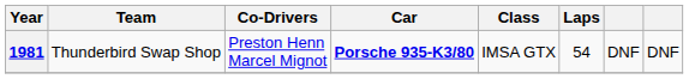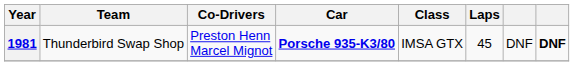1981 | Laps: 54 -> 45
1981 | column 8: normal -> bold
